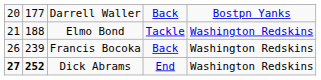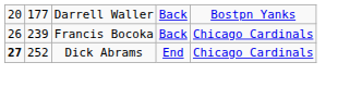- row: 21 | 188 | Elmo Bond | Tackle | Washington Redskins
Francis Bocoka | column 5: Washington Redskins -> Chicago Cardinals
Dick Abrams | column 2: bold -> normal
Dick Abrams | column 5: Washington Redskins -> Chicago Cardinals
